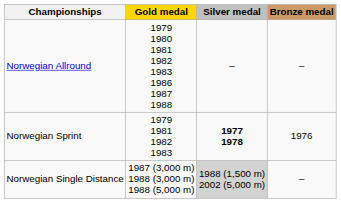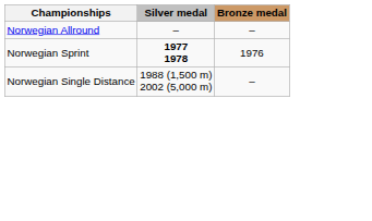- column: Gold medal | 1979 1980 1981 1982 1983 1986 1987 1988 | 1979 1981 1982 1983 | 1987 (3,000 m) 1988 (3,000 m) 1988 (5,000 m)
Norwegian Single Distance | Silver medal: lightgrey background -> no background
